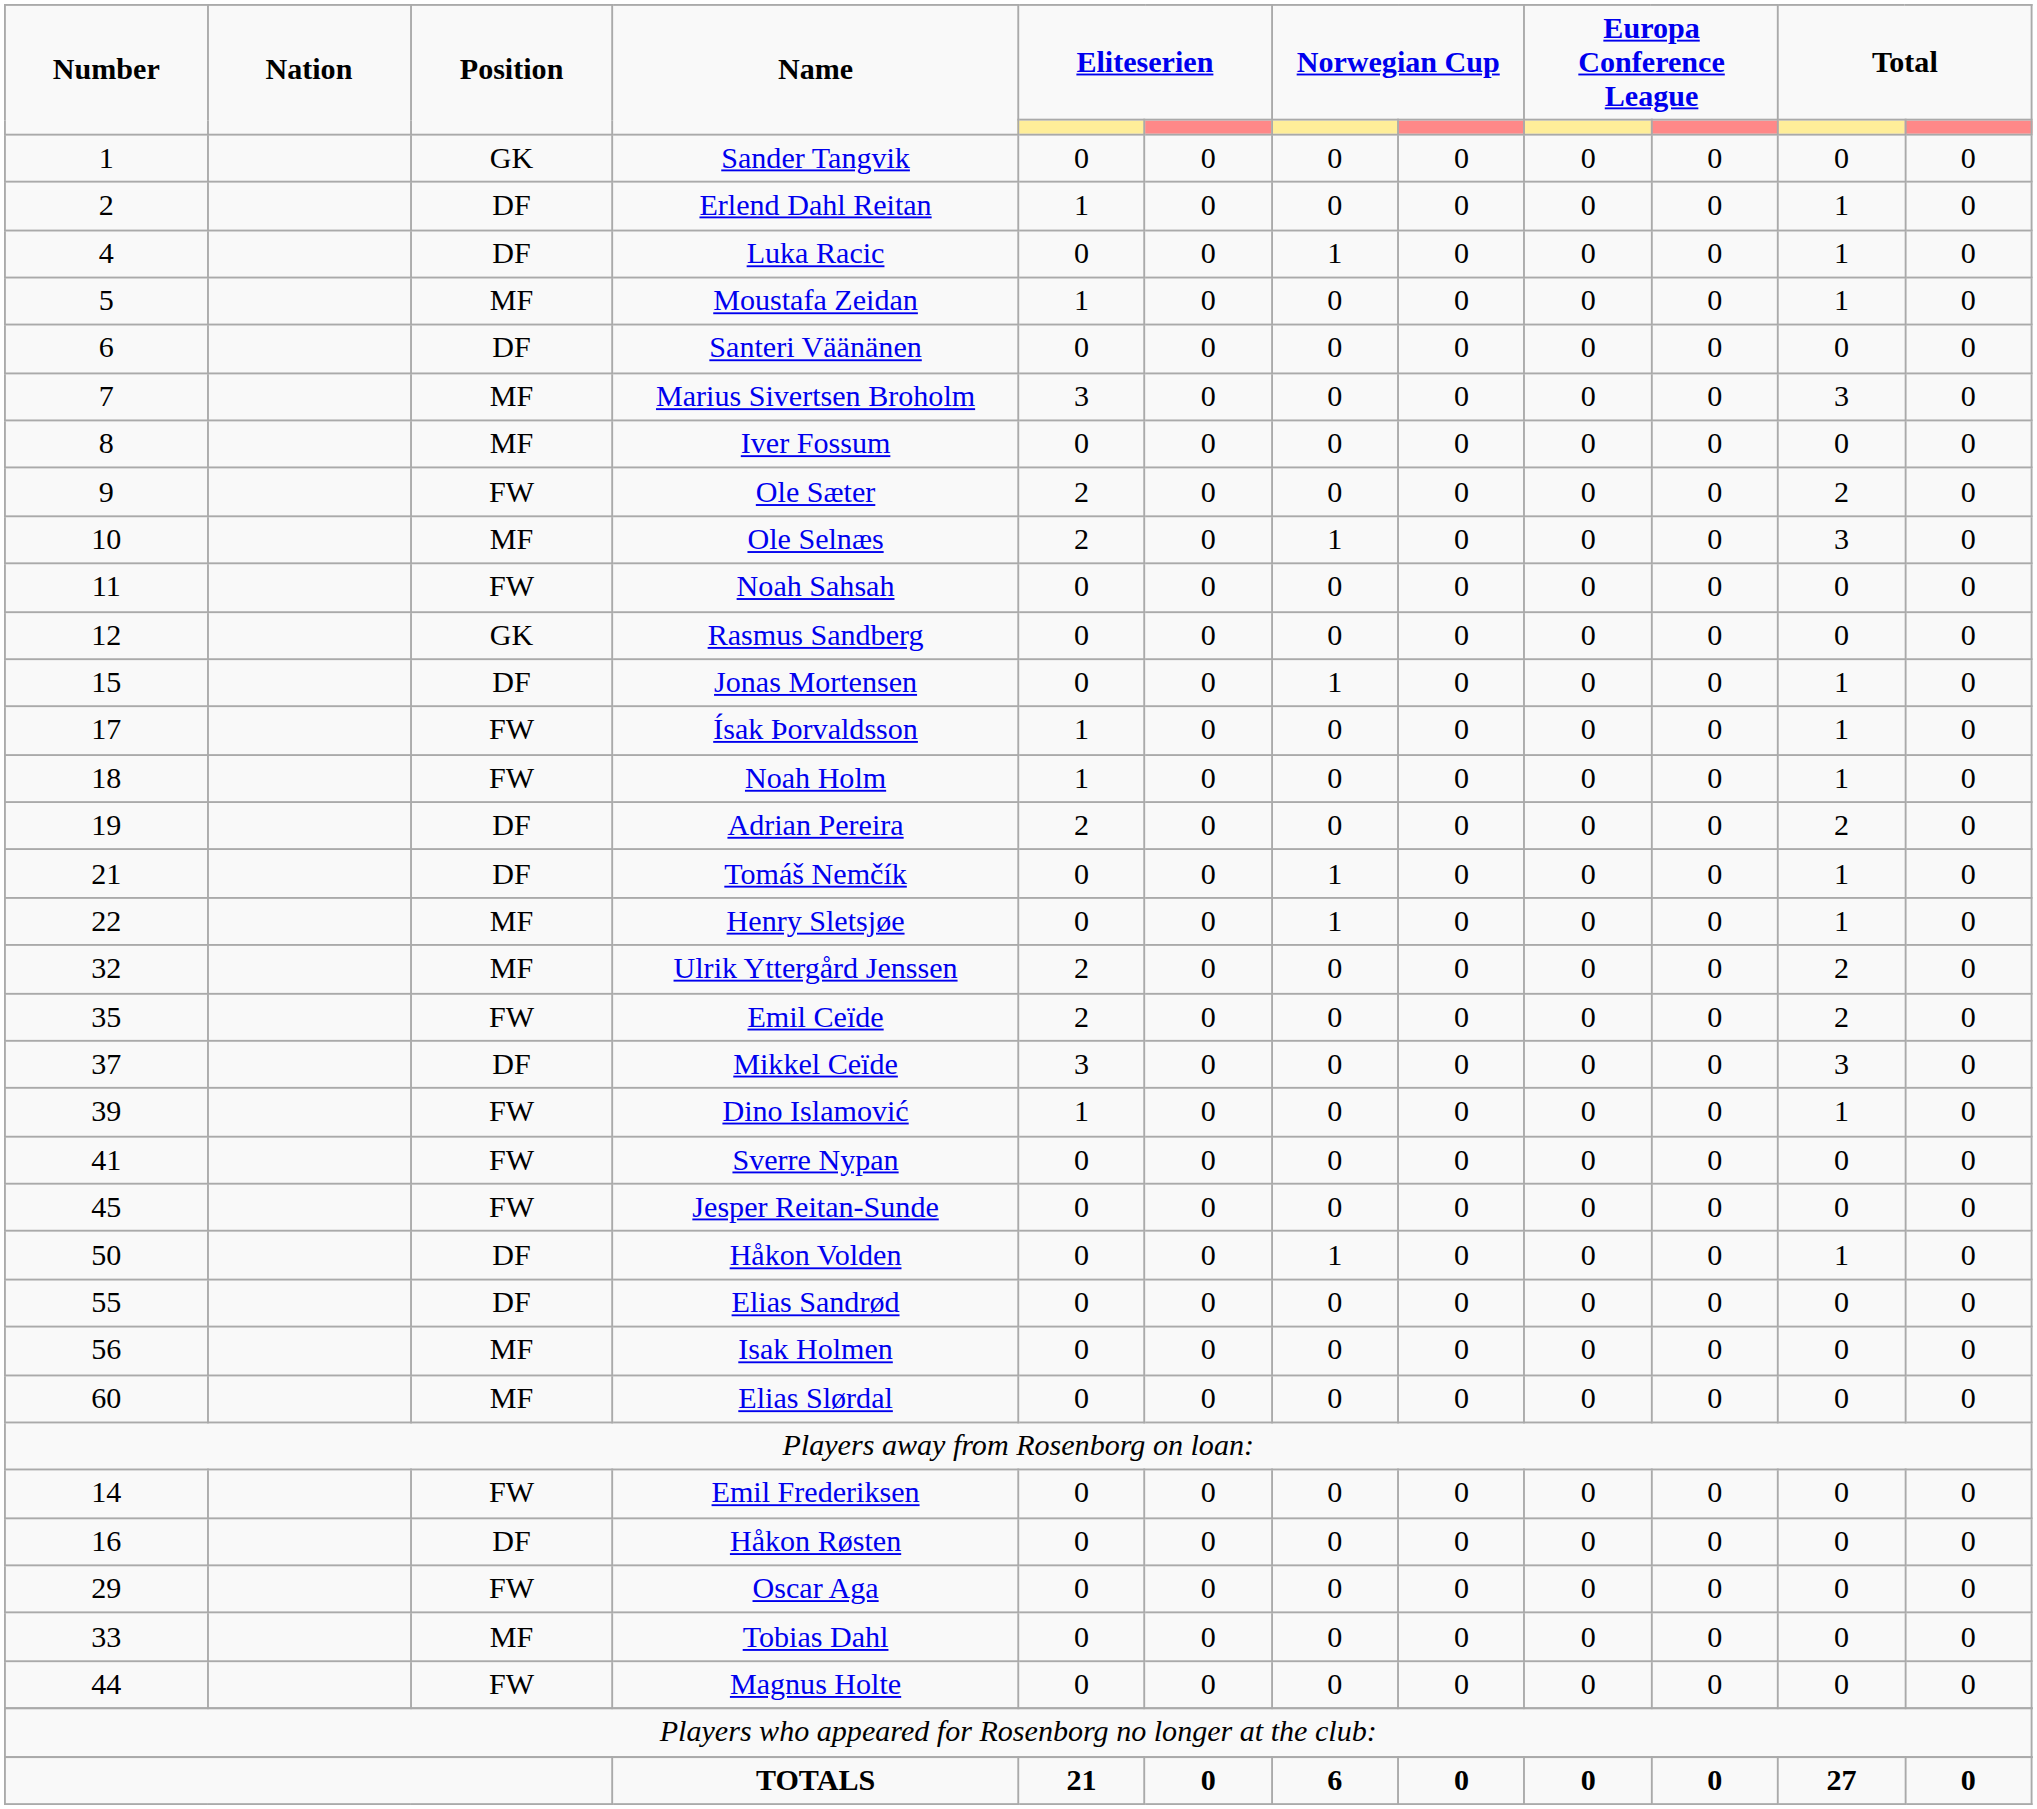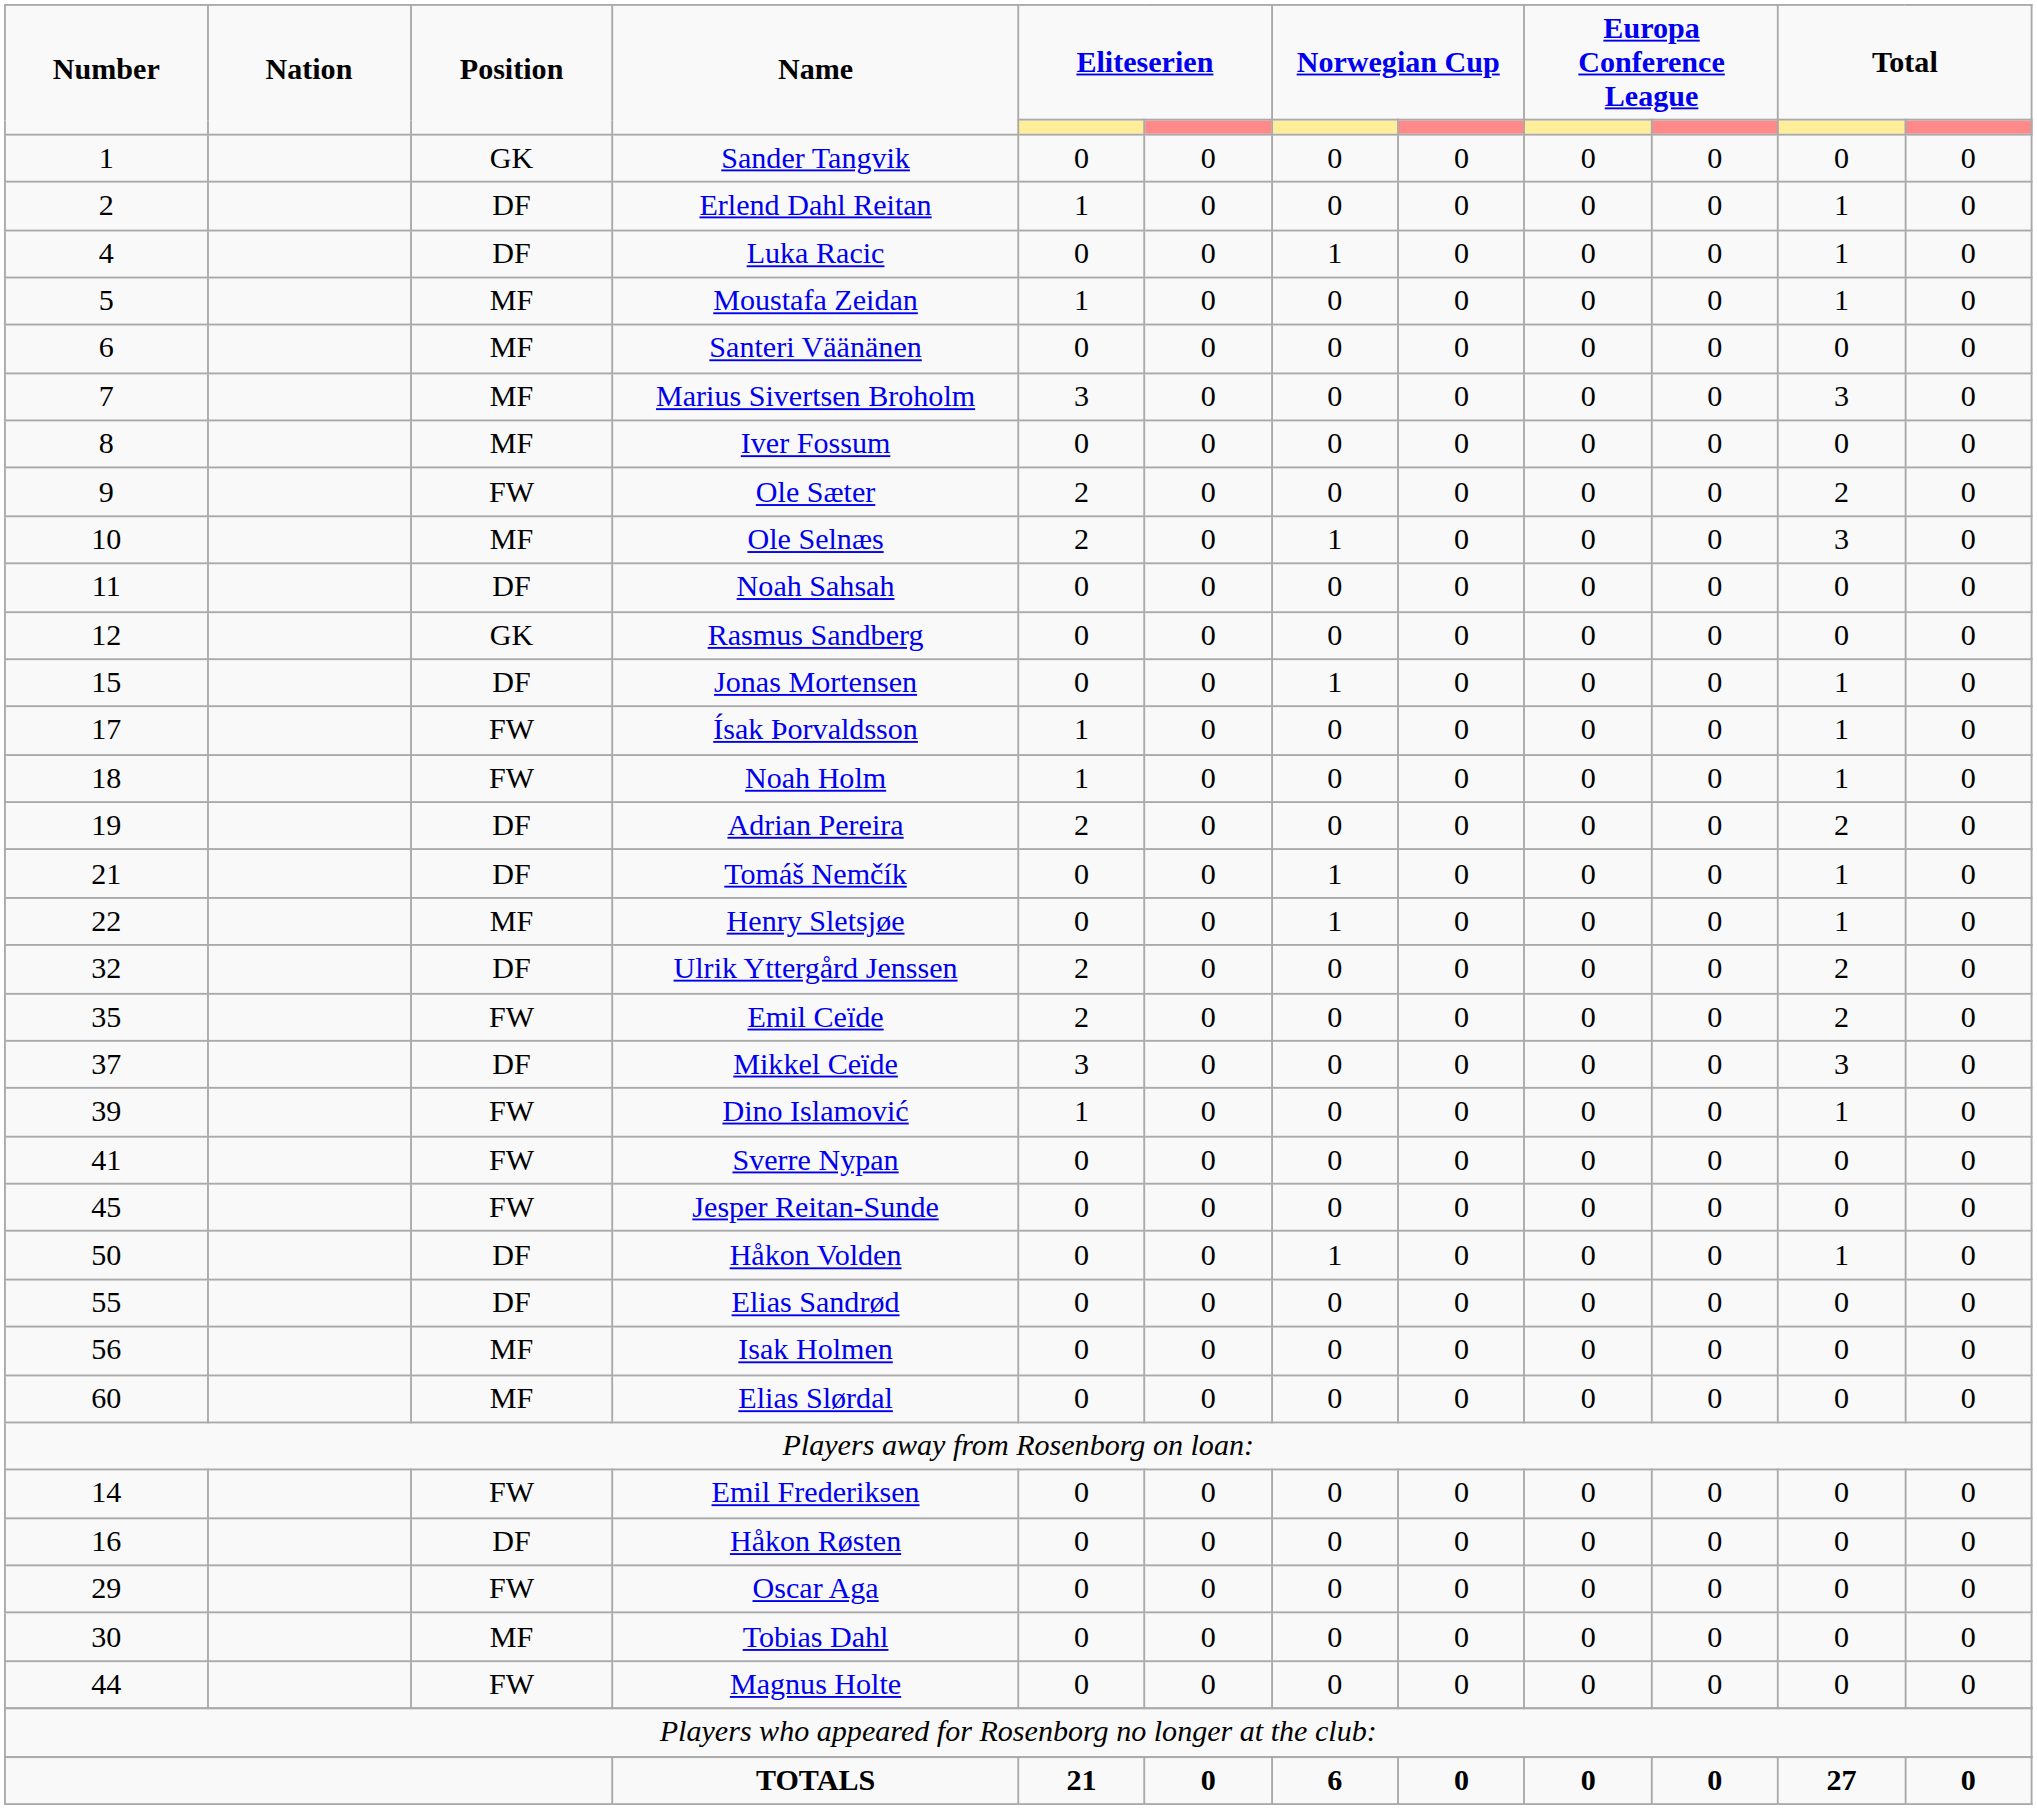Santeri Väänänen | Position: DF -> MF
Noah Sahsah | Position: FW -> DF
Ulrik Yttergård Jenssen | Position: MF -> DF
Tobias Dahl | Number: 33 -> 30
